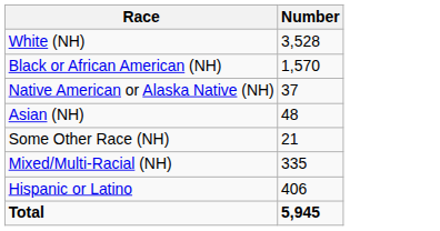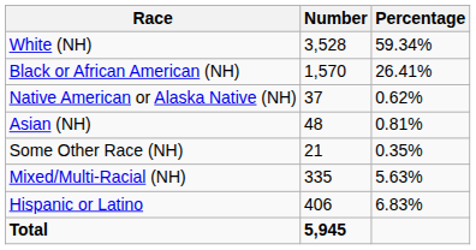+ column: Percentage | 59.34% | 26.41% | 0.62% | 0.81% | 0.35% | 5.63% | 6.83%
